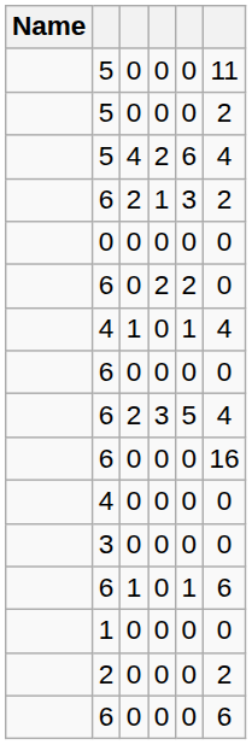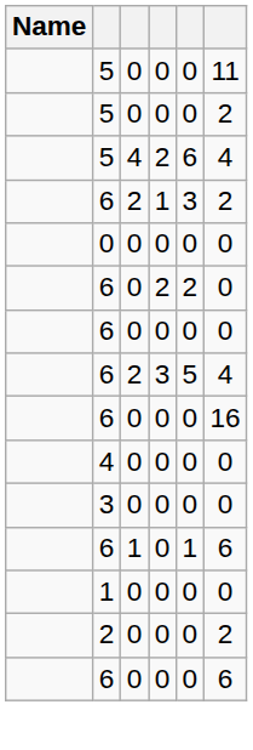- row: 4 | 1 | 0 | 1 | 4
